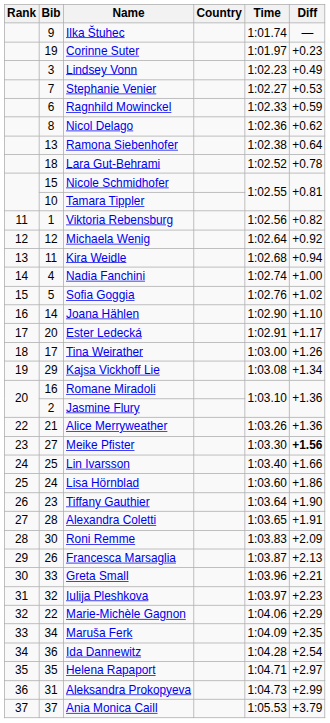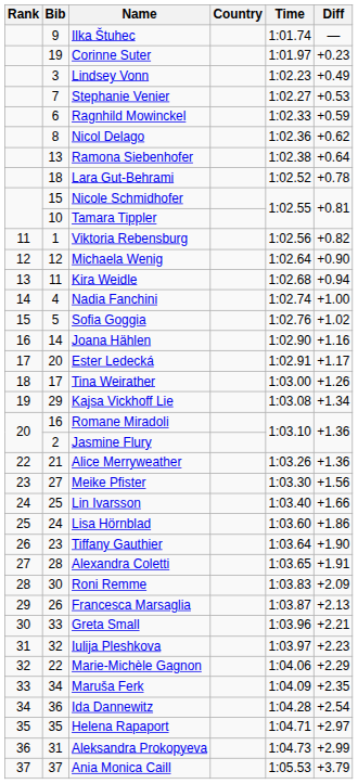Michaela Wenig | Diff: +0.92 -> +0.90
Joana Hählen | Diff: +1.10 -> +1.16
Meike Pfister | Diff: bold -> normal
